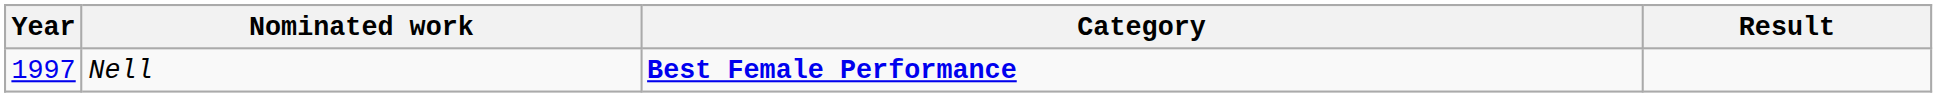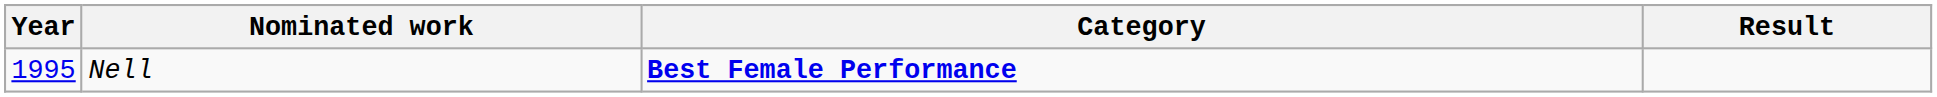Nell | Year: 1997 -> 1995
